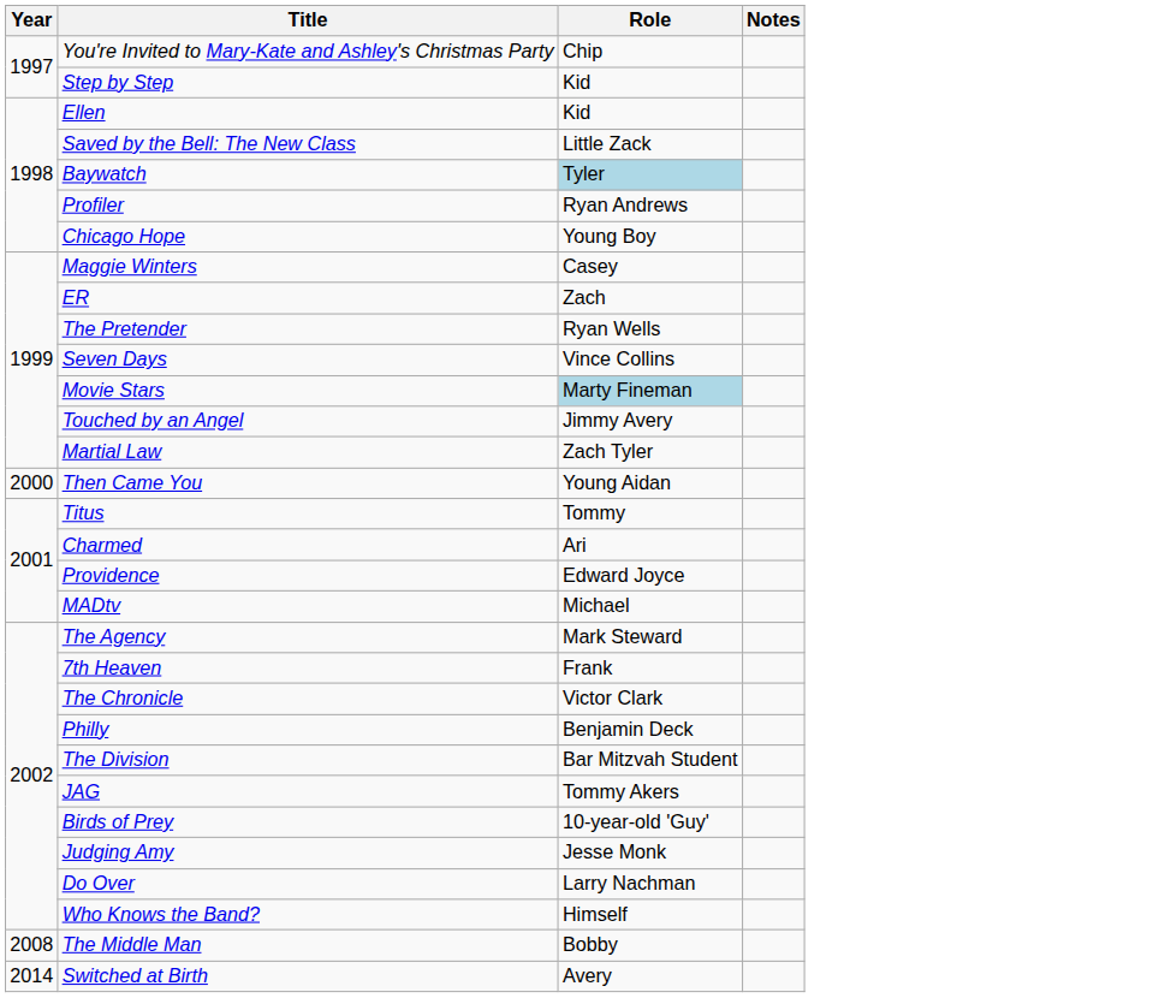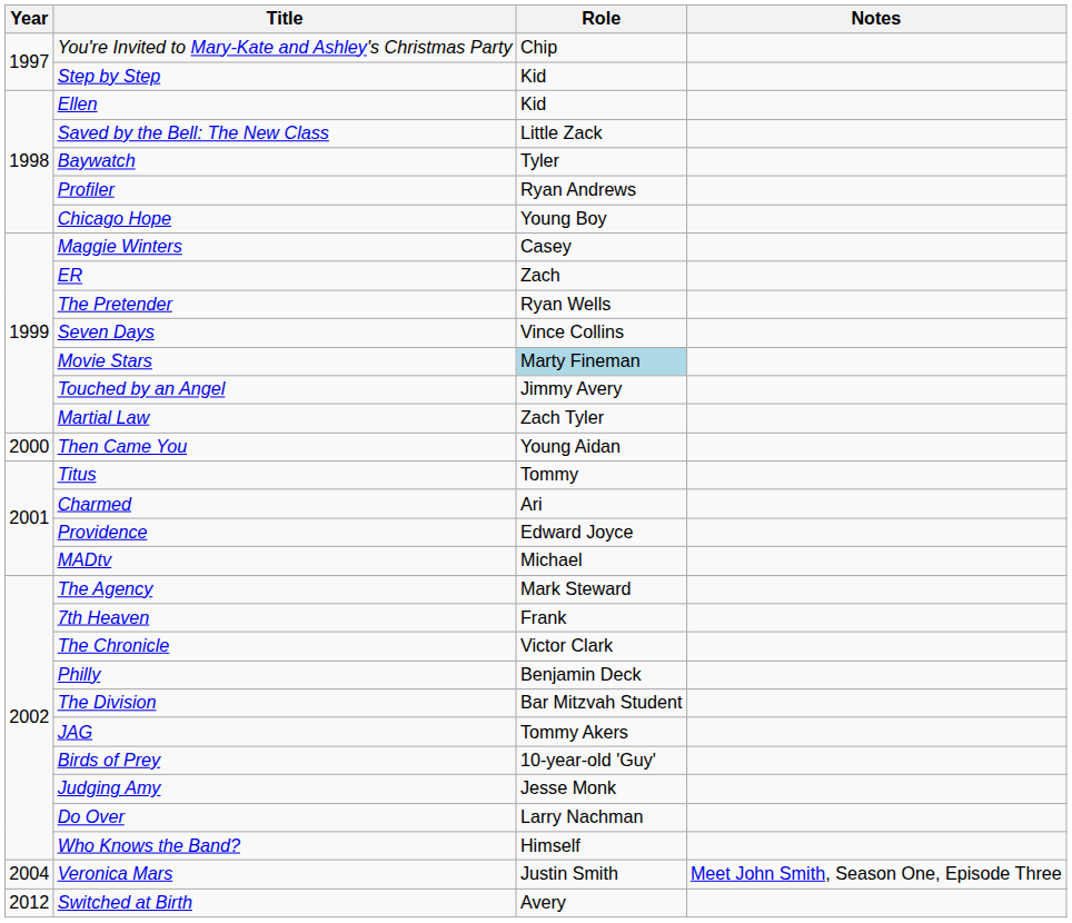Baywatch | Role: lightblue background -> no background
+ row: 2004 | Veronica Mars | Justin Smith | Meet John Smith, Season One, Episode Three
- row: 2008 | The Middle Man | Bobby
Switched at Birth | Year: 2014 -> 2012
